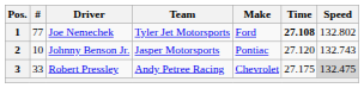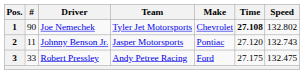1 | #: 77 -> 90
1 | Make: Ford -> Chevrolet
2 | #: 10 -> 11
3 | Make: Chevrolet -> Ford
3 | Speed: lightgrey background -> no background
